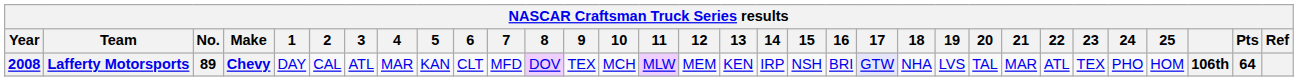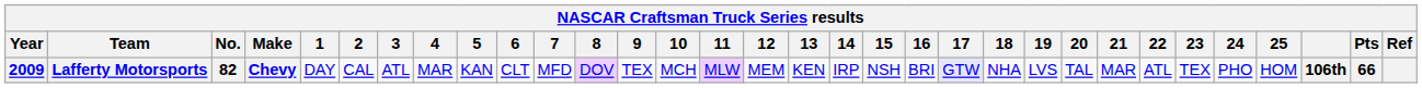Lafferty Motorsports | Year: 2008 -> 2009
Lafferty Motorsports | No.: 89 -> 82
Lafferty Motorsports | Pts: 64 -> 66
